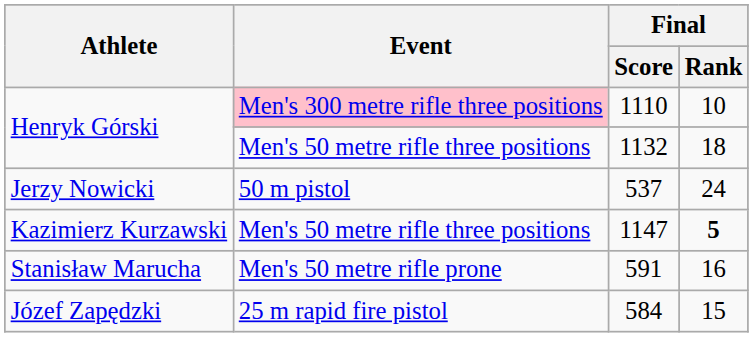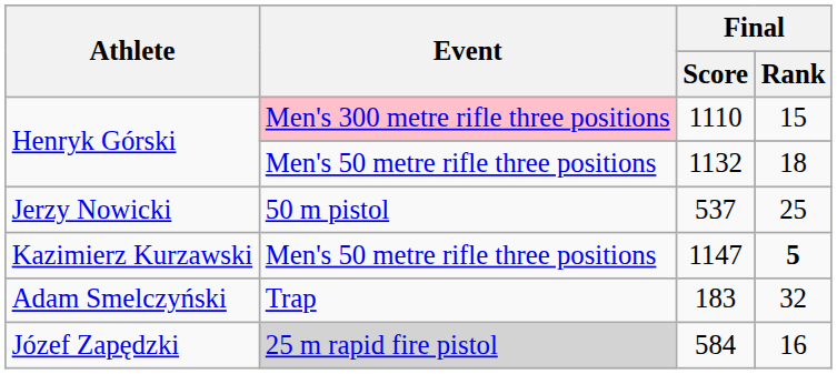1110 | Final / Rank: 10 -> 15
537 | Final / Rank: 24 -> 25
- row: Stanisław Marucha | Men's 50 metre rifle prone | 591 | 16
+ row: Adam Smelczyński | Trap | 183 | 32
584 | Event: no background -> lightgrey background
584 | Final / Rank: 15 -> 16
